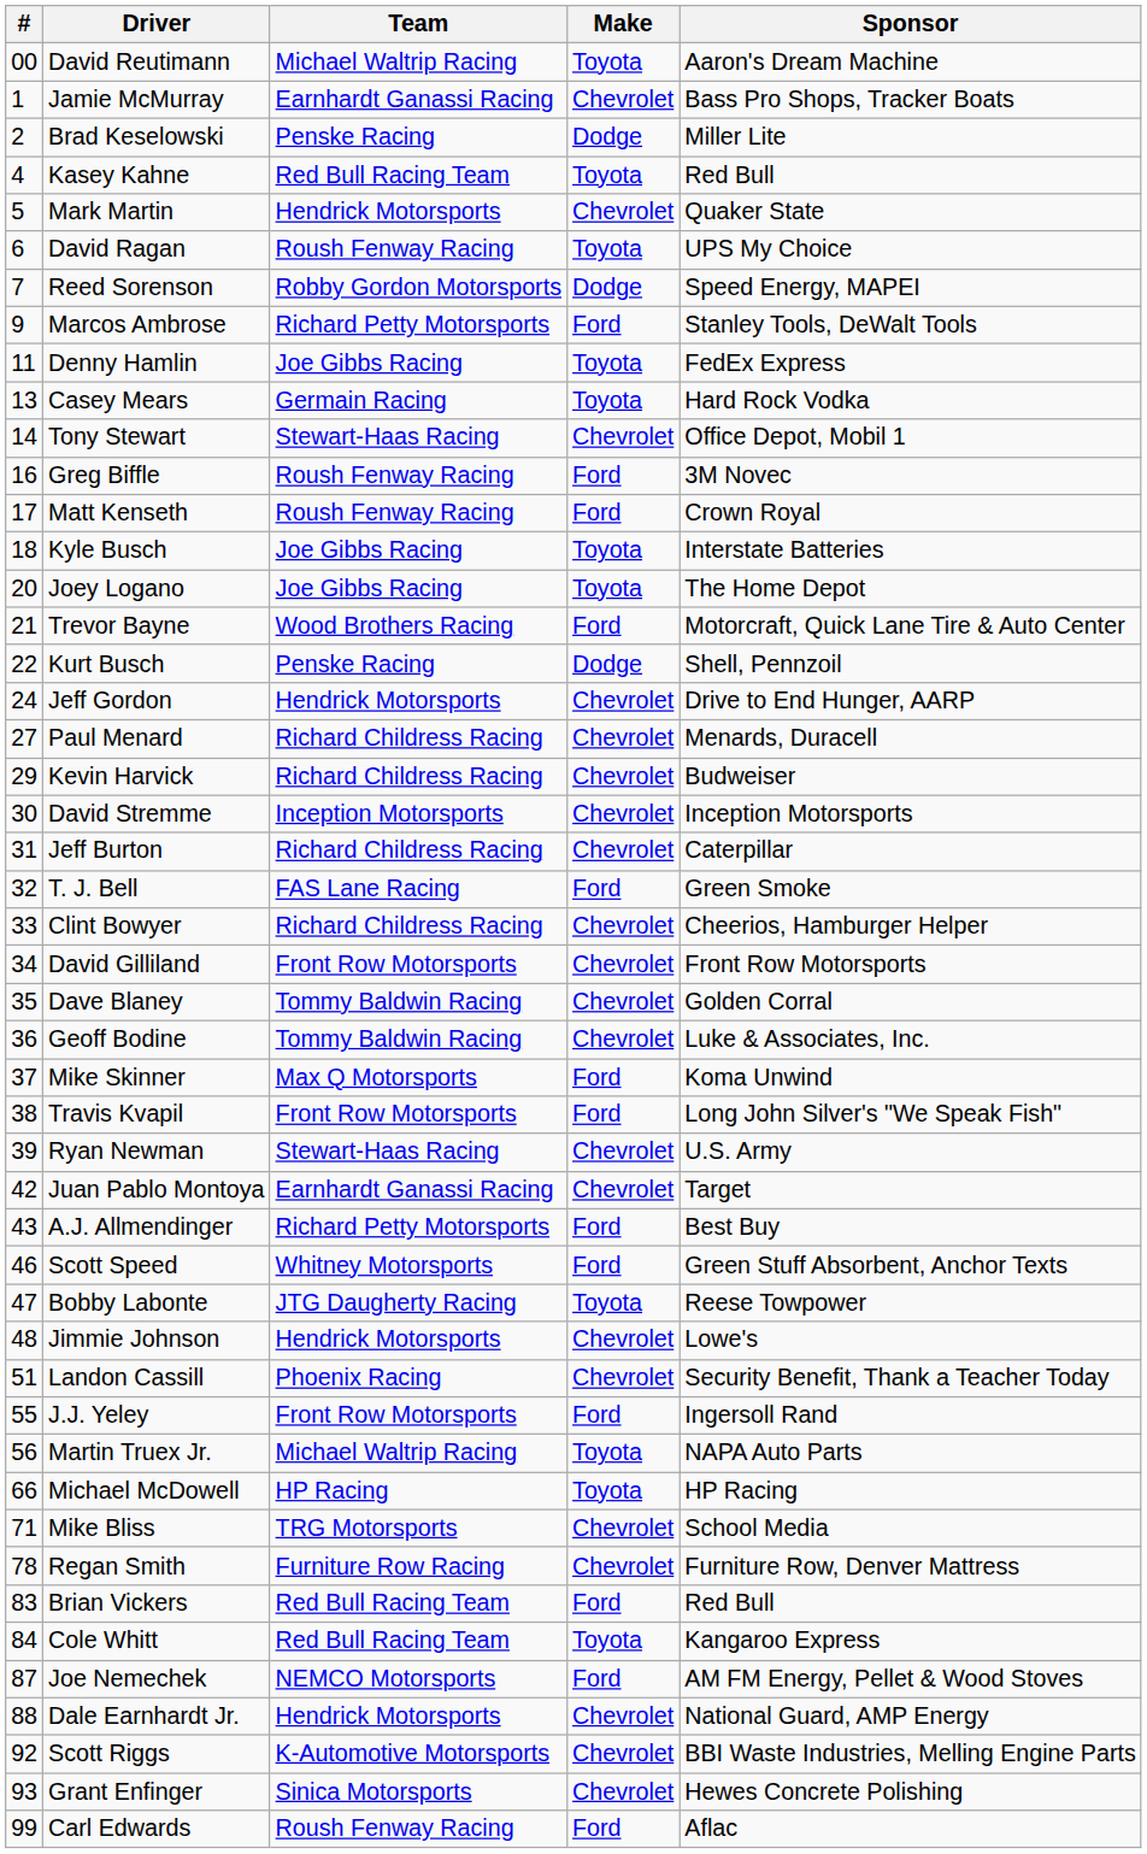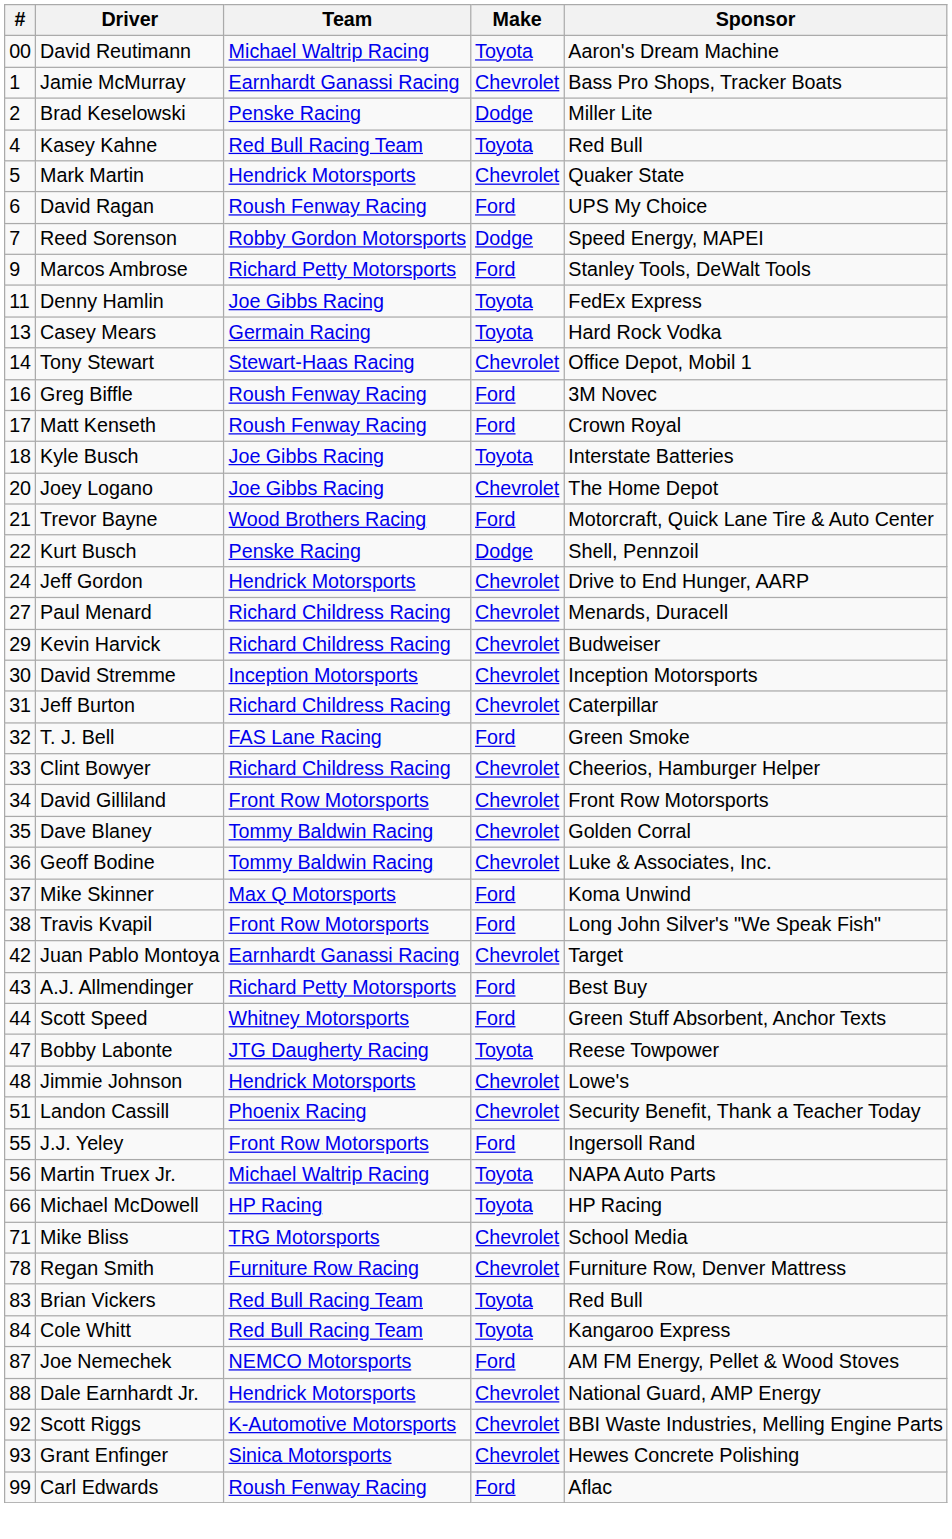David Ragan | Make: Toyota -> Ford
Joey Logano | Make: Toyota -> Chevrolet
- row: 39 | Ryan Newman | Stewart-Haas Racing | Chevrolet | U.S. Army
Scott Speed | #: 46 -> 44
Brian Vickers | Make: Ford -> Toyota
